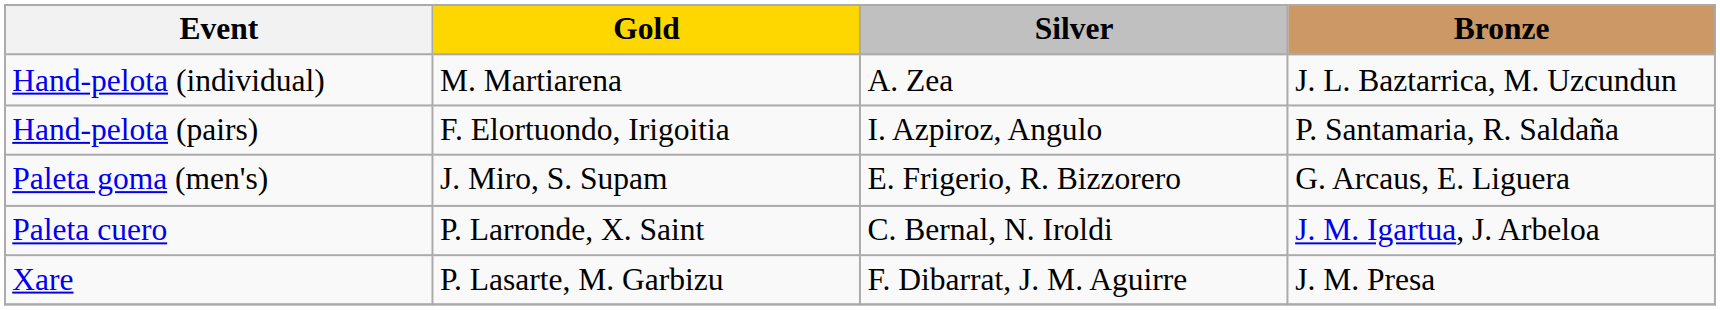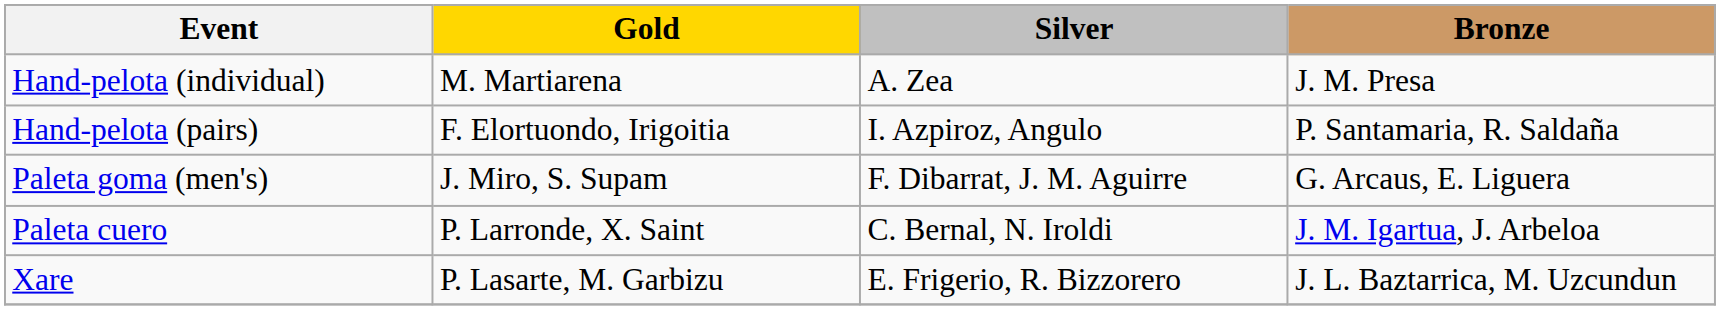Hand-pelota (individual) | Bronze: J. L. Baztarrica, M. Uzcundun -> J. M. Presa
Paleta goma (men's) | Silver: E. Frigerio, R. Bizzorero -> F. Dibarrat, J. M. Aguirre
Xare | Silver: F. Dibarrat, J. M. Aguirre -> E. Frigerio, R. Bizzorero
Xare | Bronze: J. M. Presa -> J. L. Baztarrica, M. Uzcundun
